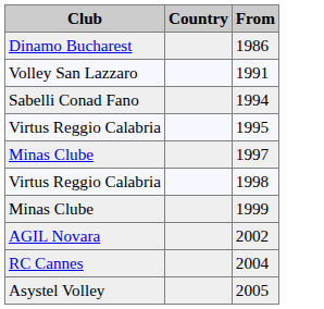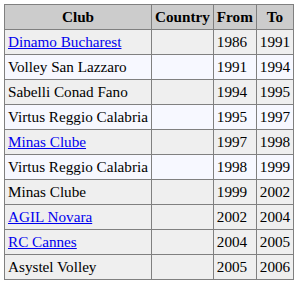+ column: To | 1991 | 1994 | 1995 | 1997 | 1998 | 1999 | 2002 | 2004 | 2005 | 2006
